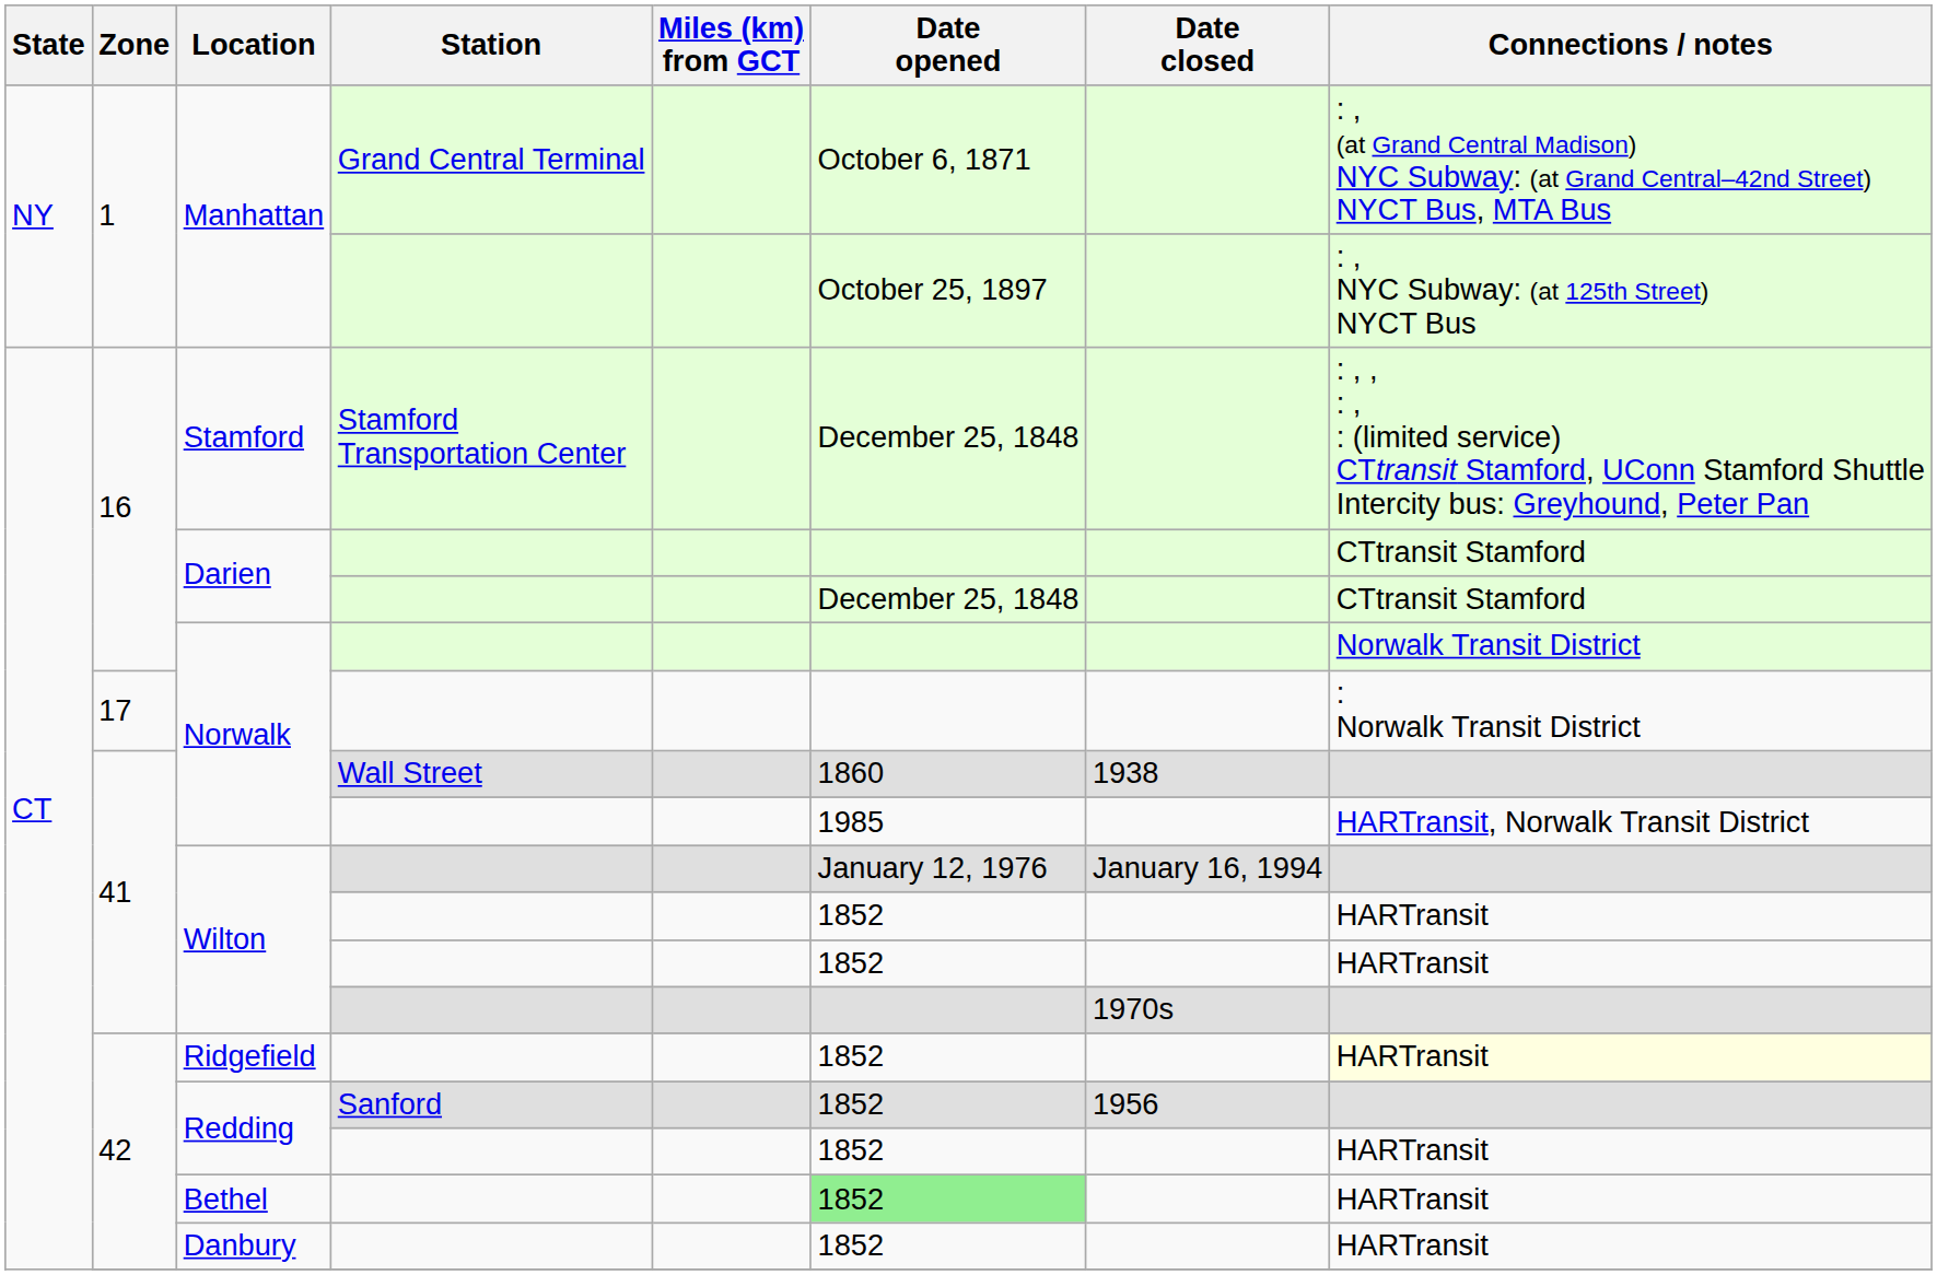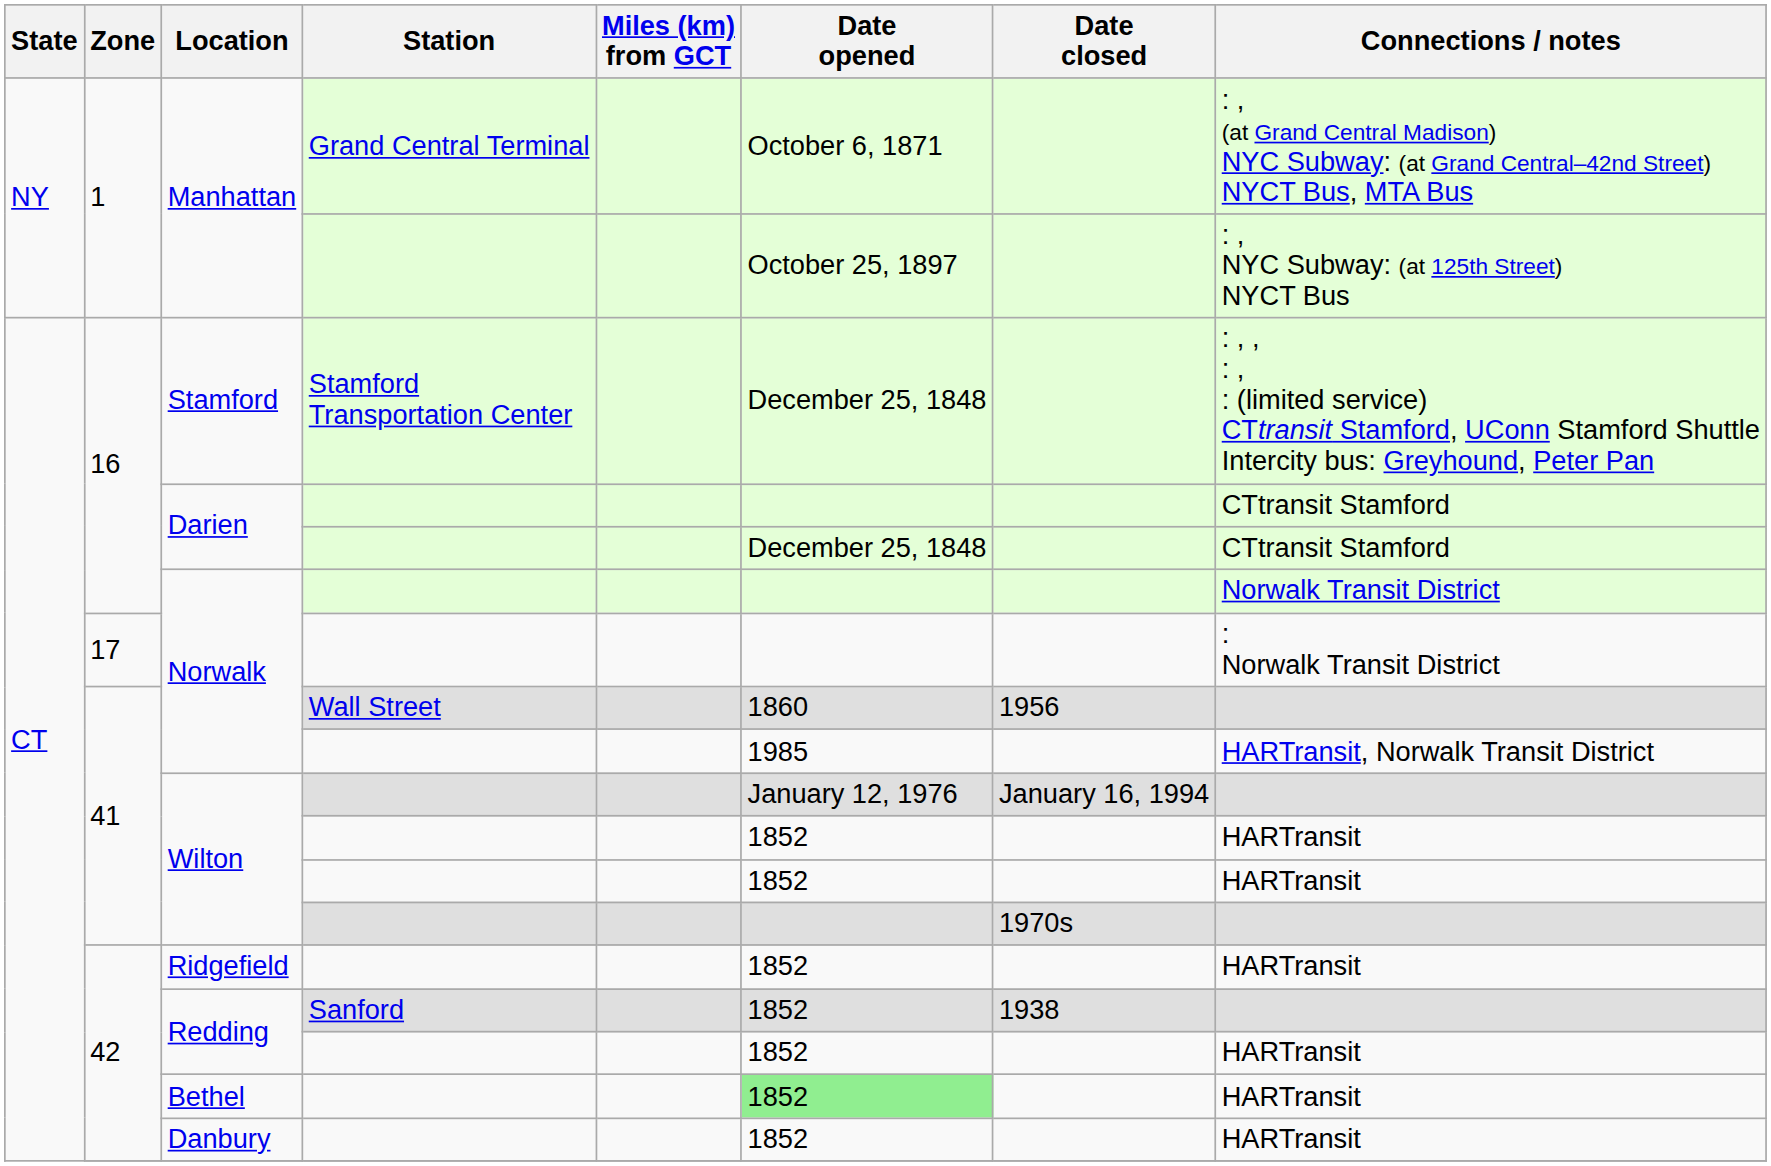Norwalk / Wall Street | Date closed: 1938 -> 1956
Ridgefield | Connections / notes: lightyellow background -> no background
Redding / Sanford | Date closed: 1956 -> 1938
